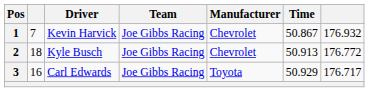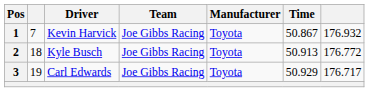1 | Manufacturer: Chevrolet -> Toyota
2 | Manufacturer: Chevrolet -> Toyota
3 | column 2: 16 -> 19
